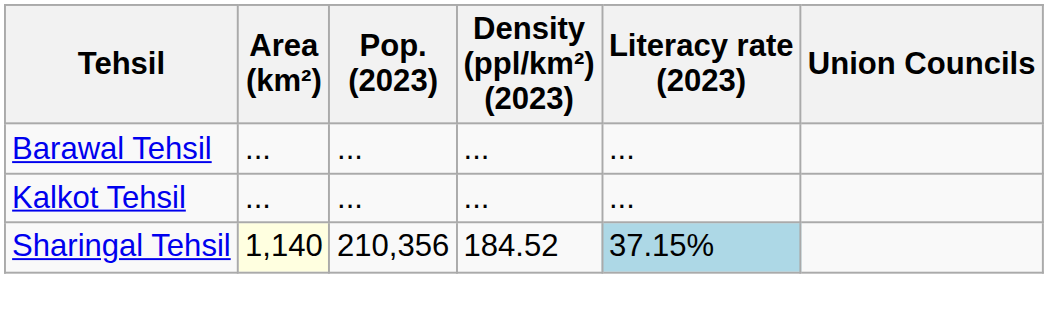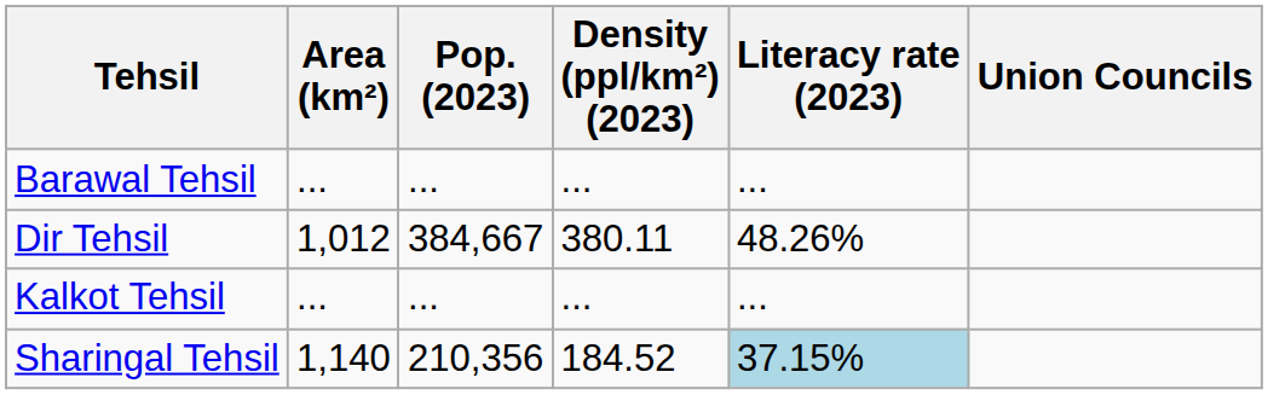+ row: Dir Tehsil | 1,012 | 384,667 | 380.11 | 48.26%
Sharingal Tehsil | Area (km²): lightyellow background -> no background
